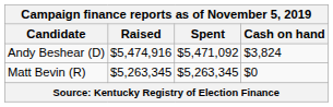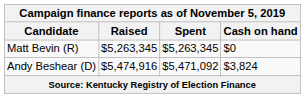rows swapped: Andy Beshear (D) <-> Matt Bevin (R)
